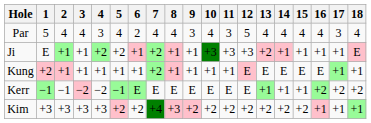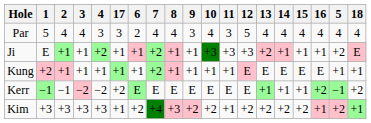columns swapped: 5 <-> 17
Kim | 11: +2 -> +1
